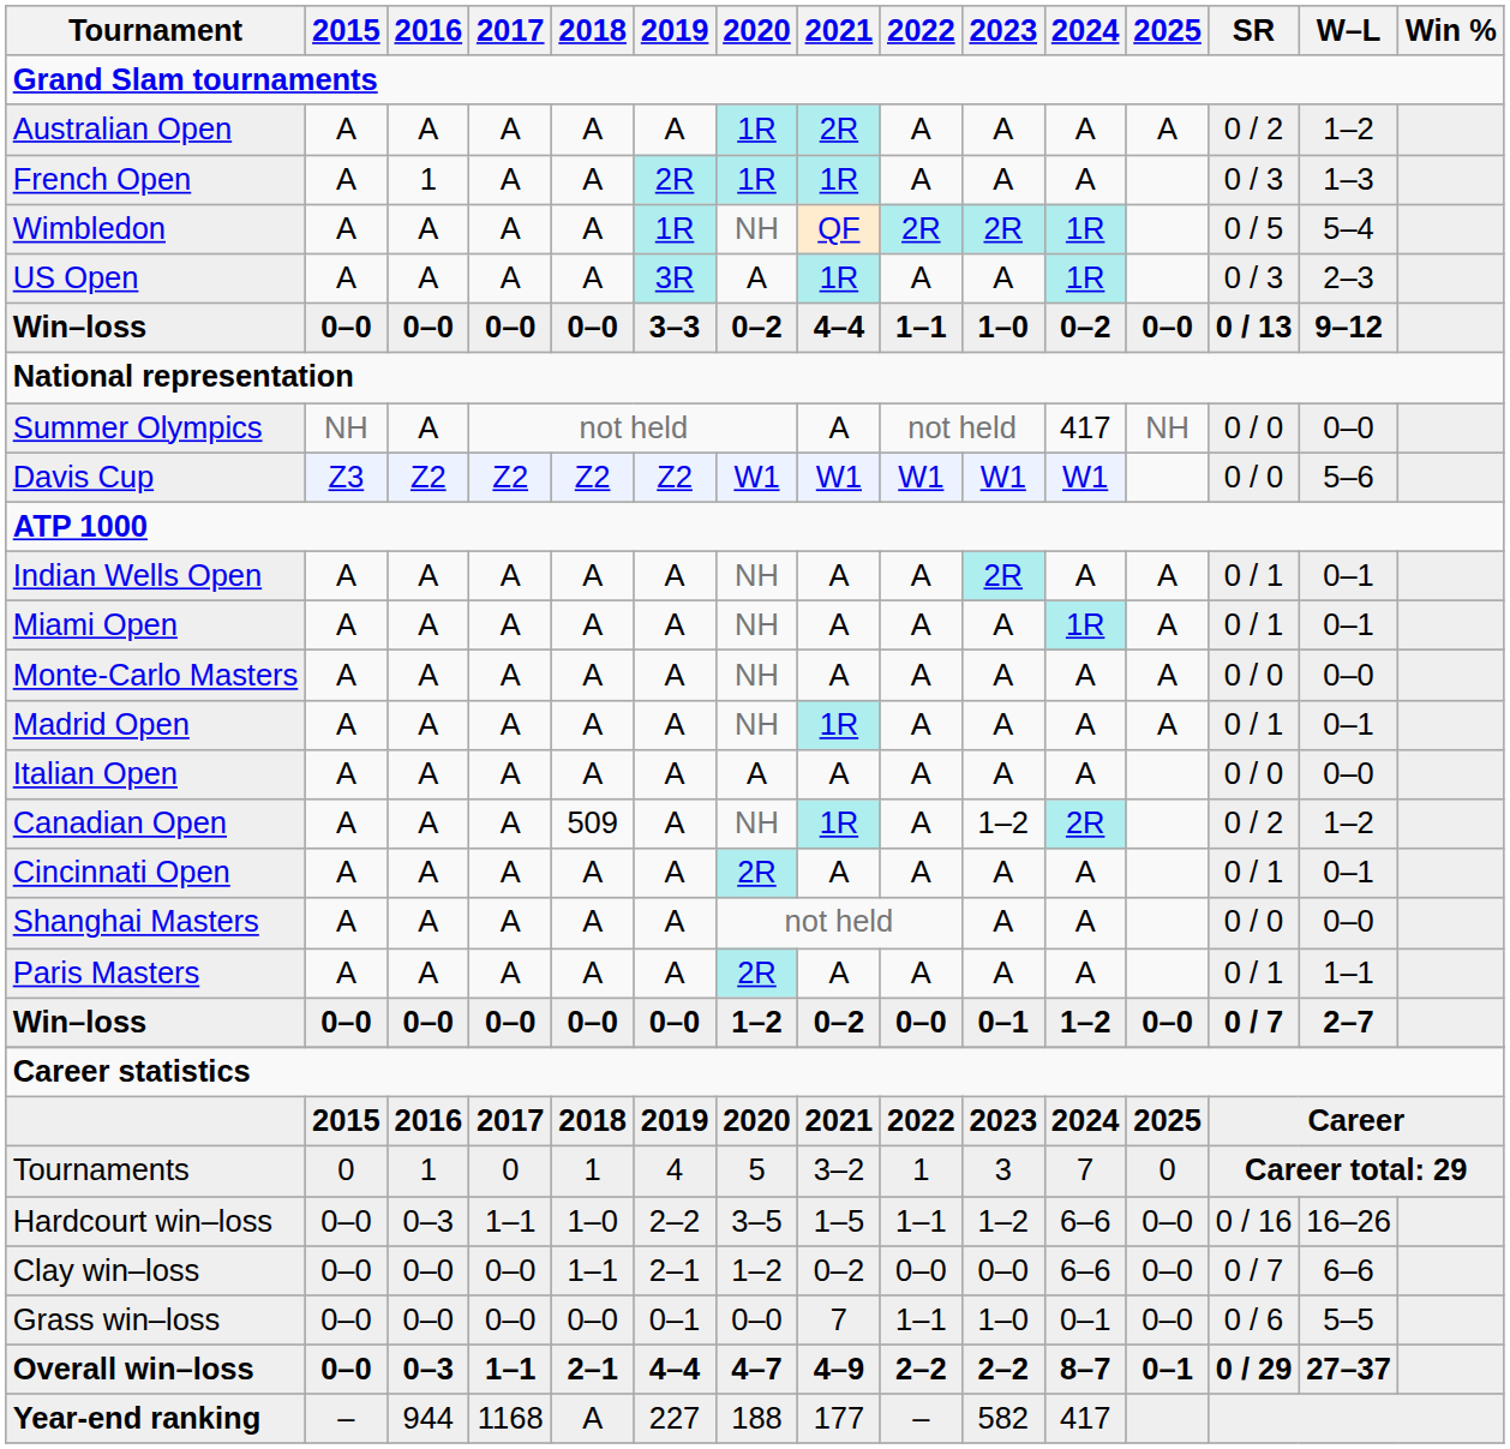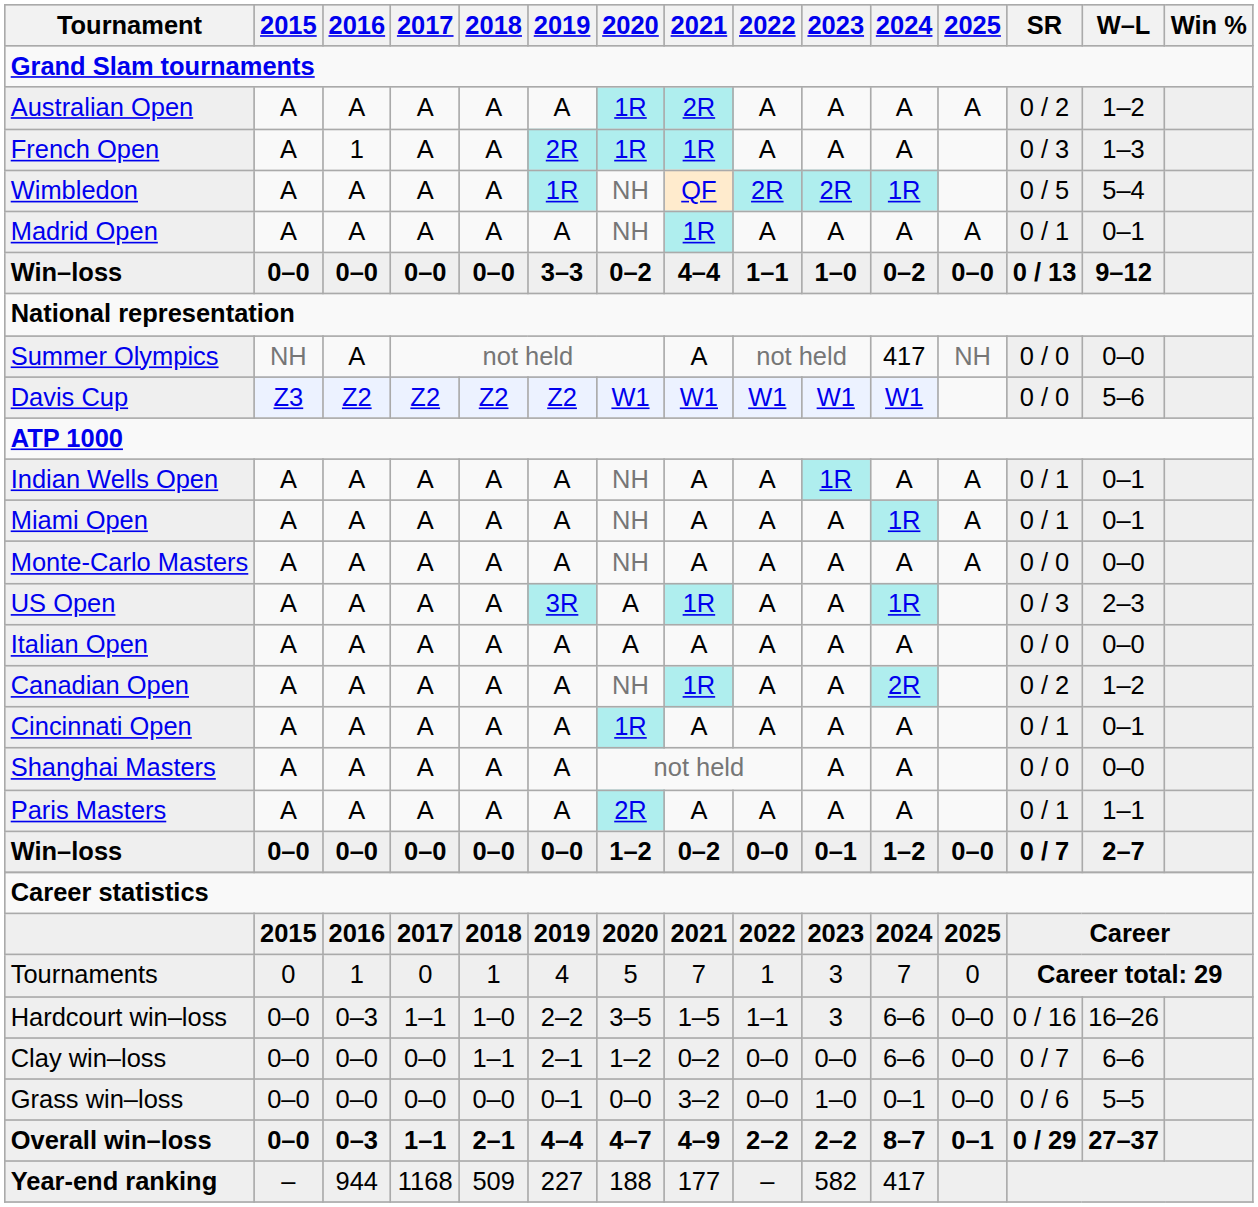rows swapped: US Open <-> Madrid Open
Indian Wells Open | 2023: 2R -> 1R
Canadian Open | 2018: 509 -> A
Canadian Open | 2023: 1–2 -> A
Cincinnati Open | 2020: 2R -> 1R
Tournaments | 2021: 3–2 -> 7
Hardcourt win–loss | 2023: 1–2 -> 3
Grass win–loss | 2021: 7 -> 3–2
Grass win–loss | 2022: 1–1 -> 0–0
Year-end ranking | 2018: A -> 509
